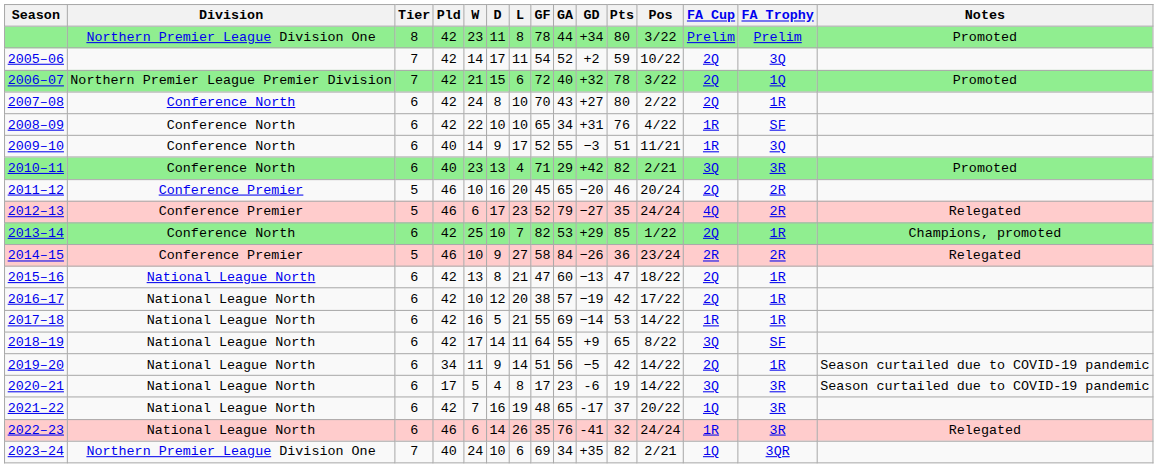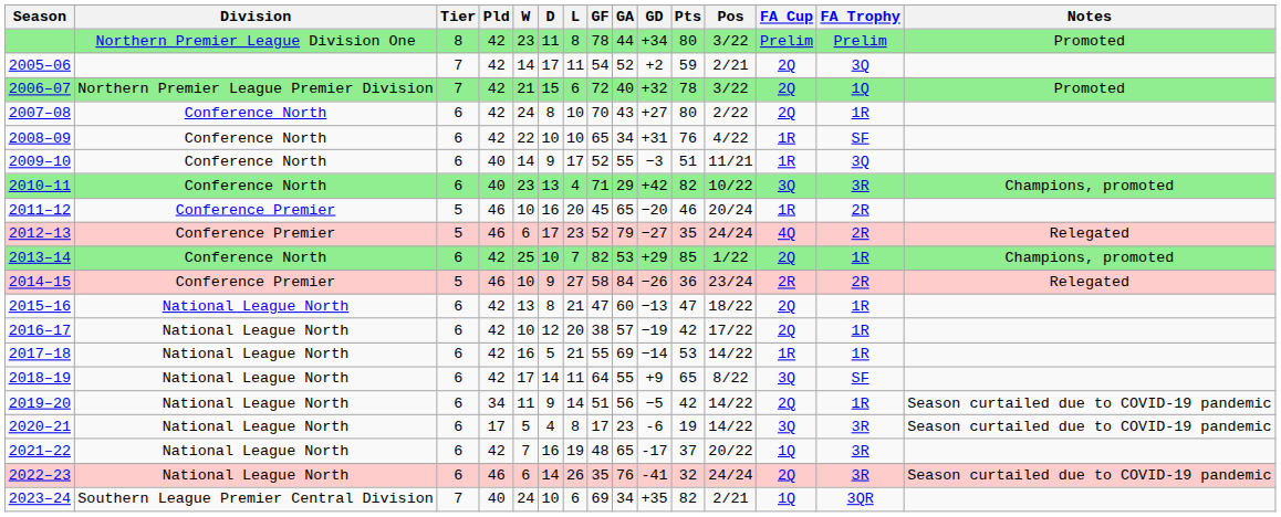2005–06 | Pos: 10/22 -> 2/21
2010–11 | Pos: 2/21 -> 10/22
2010–11 | Notes: Promoted -> Champions, promoted
2011–12 | FA Cup: 2Q -> 1R
2022–23 | FA Cup: 1R -> 2Q
2022–23 | Notes: Relegated -> Season curtailed due to COVID-19 pandemic
2023–24 | Division: Northern Premier League Division One -> Southern League Premier Central Division
